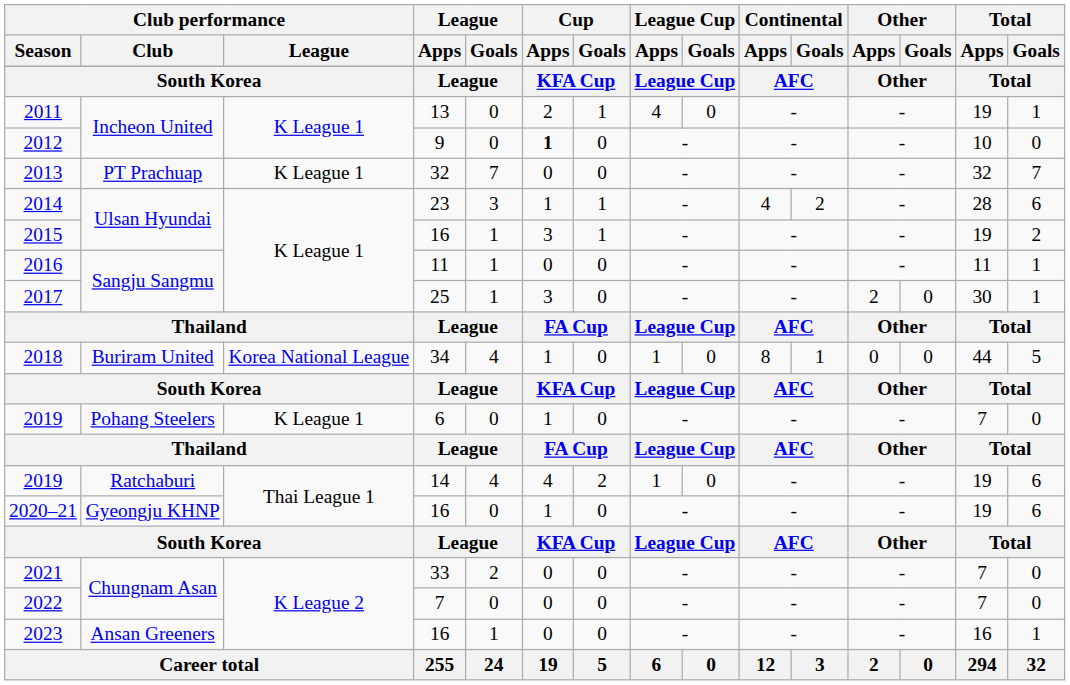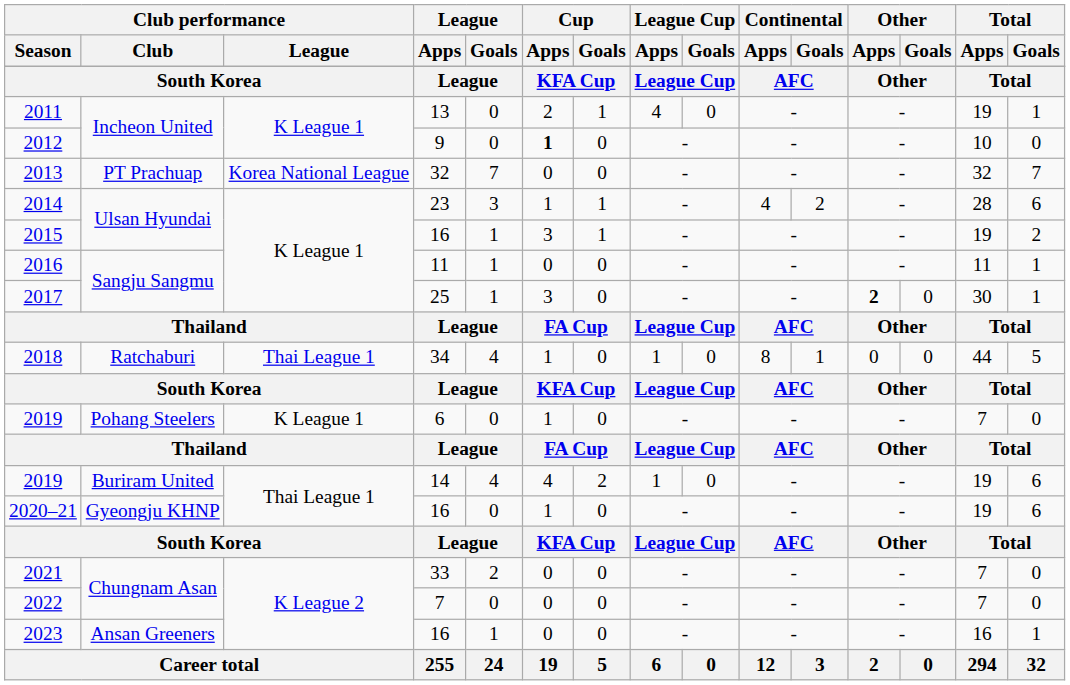2013 | Club performance / League: K League 1 -> Korea National League
2017 | Other / Apps: normal -> bold
2018 | Club performance / Club: Buriram United -> Ratchaburi
2018 | Club performance / League: Korea National League -> Thai League 1
2019 / 14 | Club performance / Club: Ratchaburi -> Buriram United
